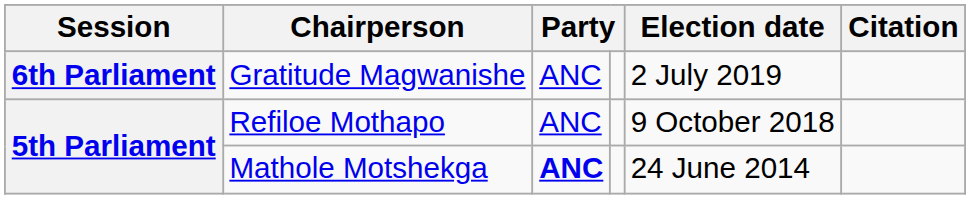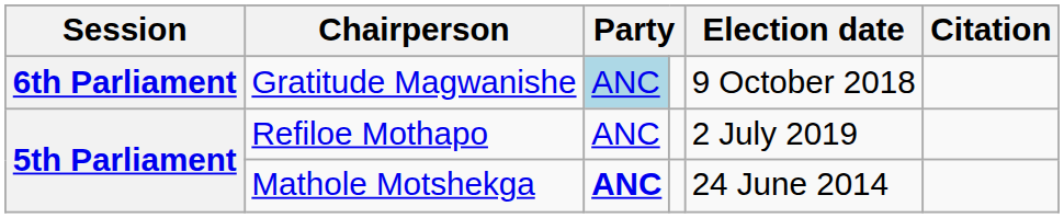Gratitude Magwanishe | column 3: no background -> lightblue background
Gratitude Magwanishe | Election date: 2 July 2019 -> 9 October 2018
Refiloe Mothapo | Election date: 9 October 2018 -> 2 July 2019
